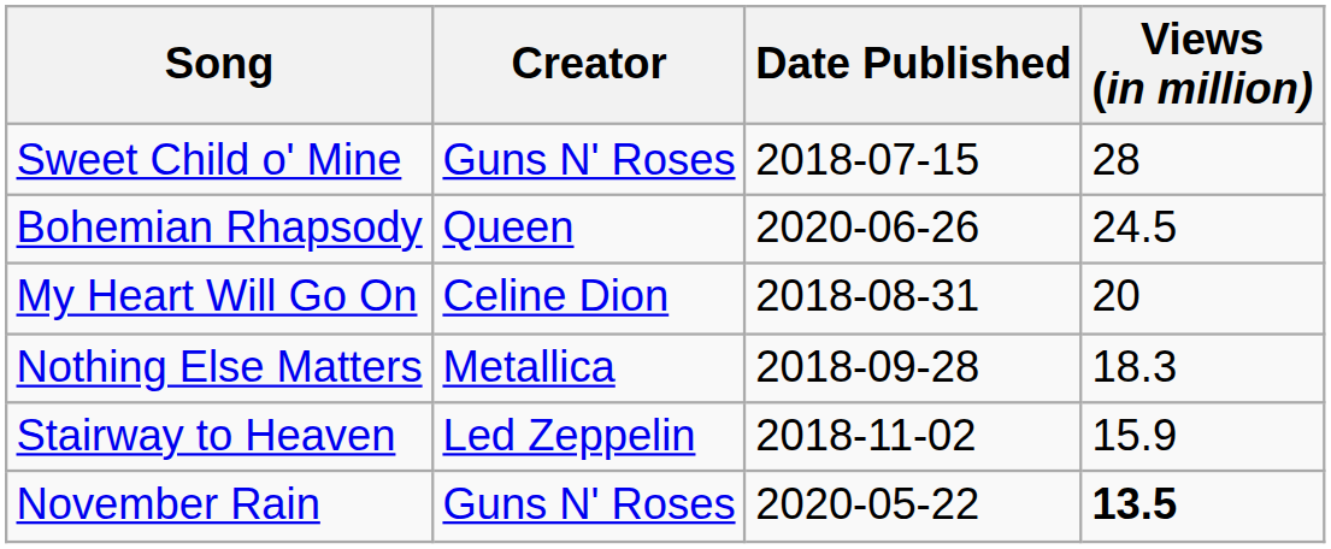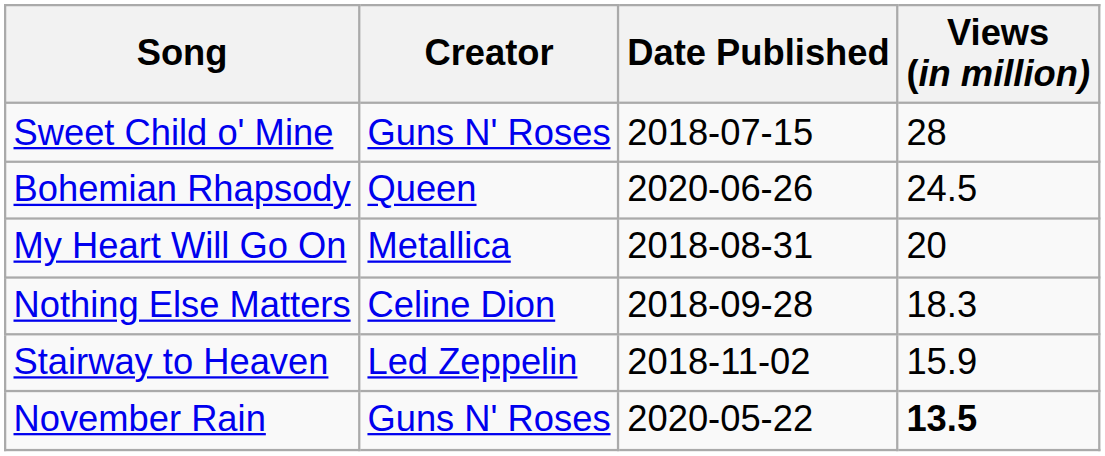My Heart Will Go On | Creator: Celine Dion -> Metallica
Nothing Else Matters | Creator: Metallica -> Celine Dion
